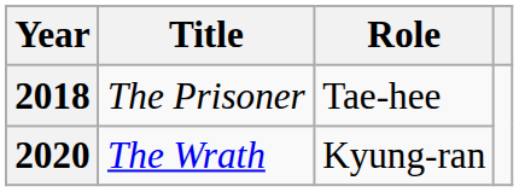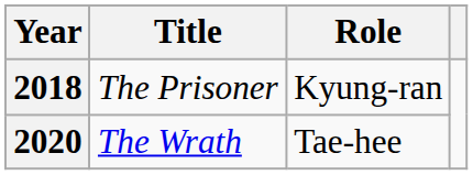2018 | Role: Tae-hee -> Kyung-ran
2020 | Role: Kyung-ran -> Tae-hee
